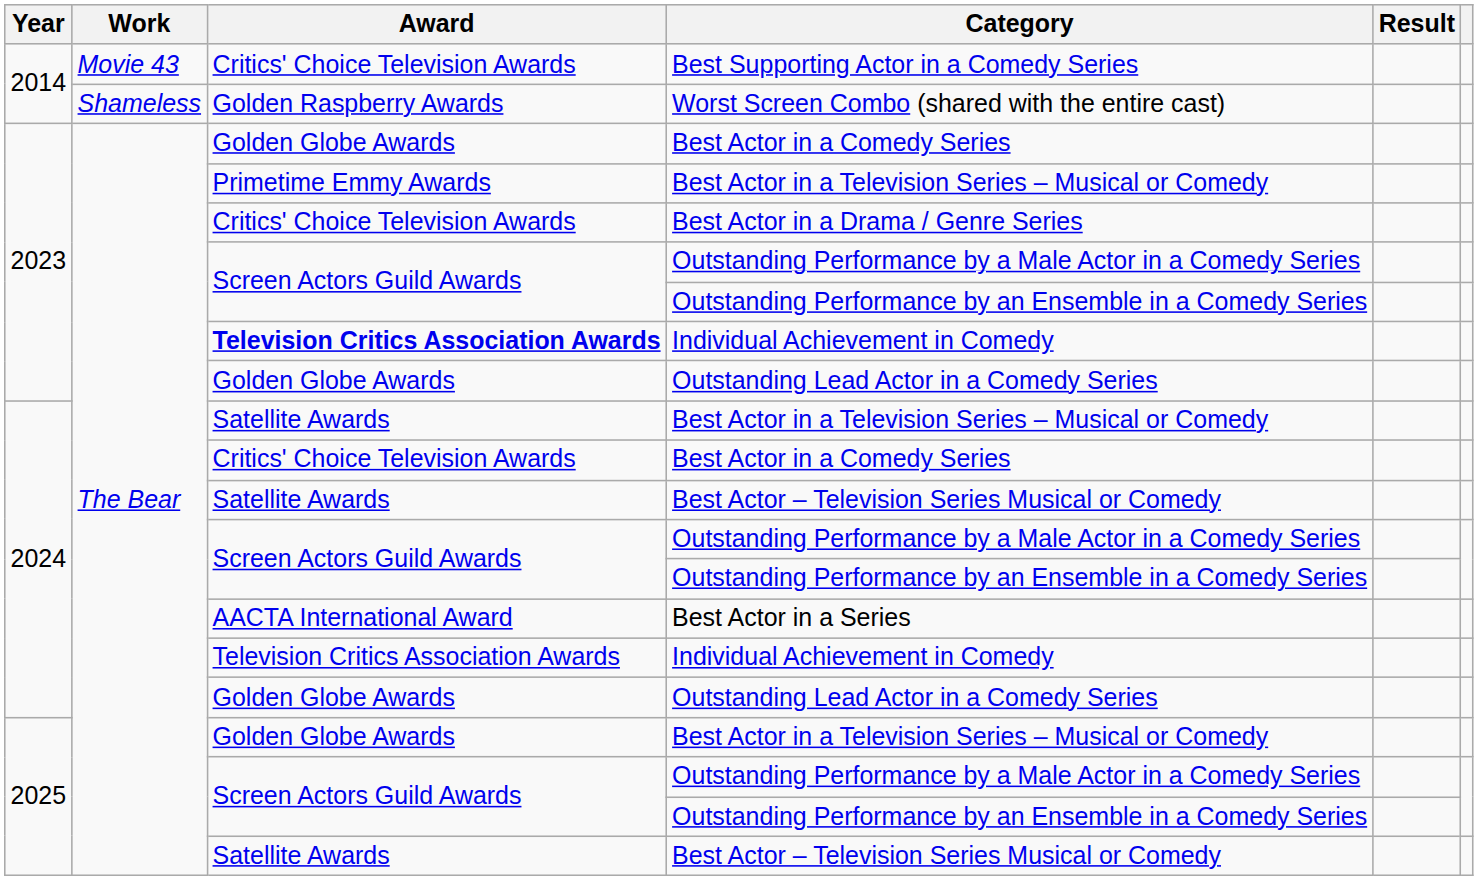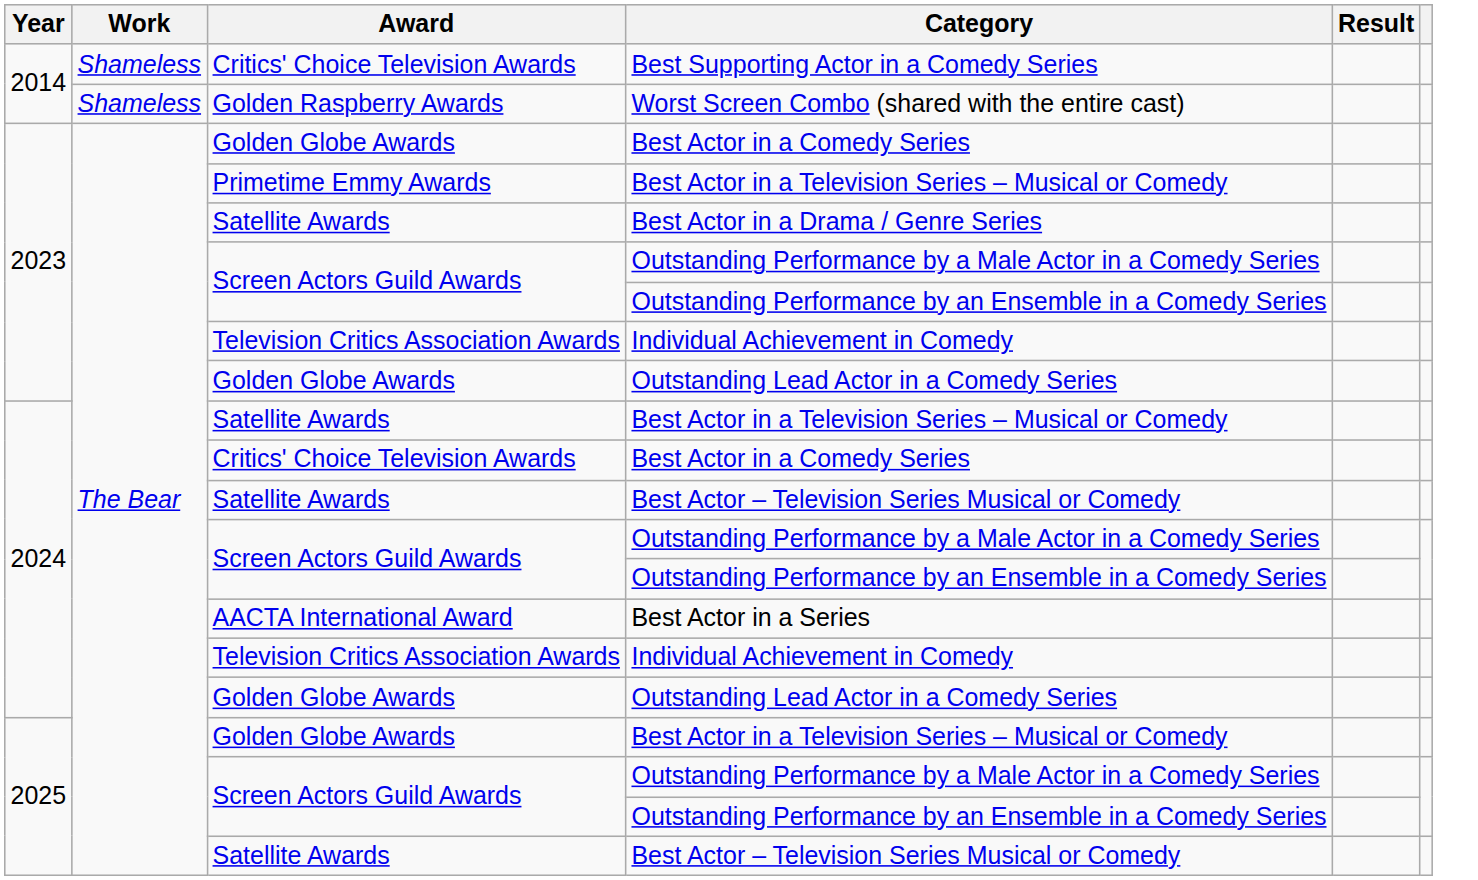Best Supporting Actor in a Comedy Series | Work: Movie 43 -> Shameless
Best Actor in a Drama / Genre Series | Award: Critics' Choice Television Awards -> Satellite Awards
2023 / Individual Achievement in Comedy | Award: bold -> normal
